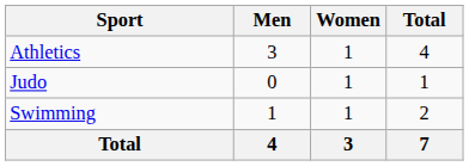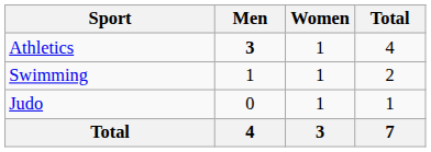Athletics | Men: normal -> bold
rows swapped: Judo <-> Swimming
